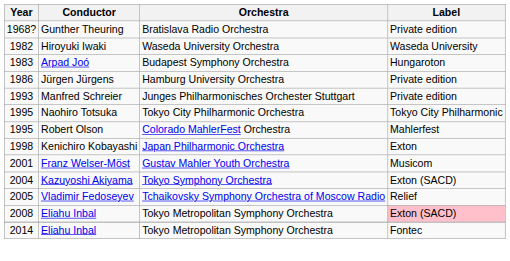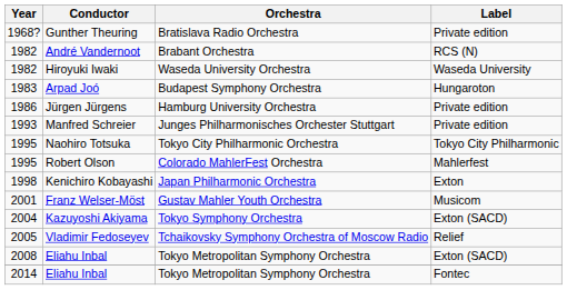+ row: 1982 | André Vandernoot | Brabant Orchestra | RCS (N)
2008 / Eliahu Inbal | Label: pink background -> no background
